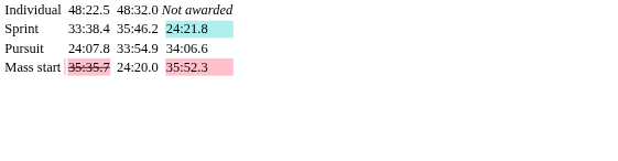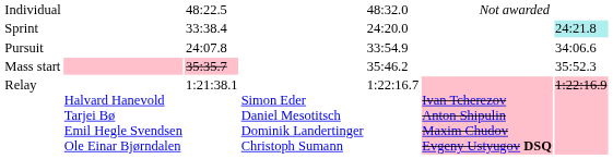Sprint | column 5: 35:46.2 -> 24:20.0
Mass start | column 5: 24:20.0 -> 35:46.2
Mass start | column 7: pink background -> no background
+ row: Relay | Halvard Hanevold Tarjei Bø Emil Hegle Svendsen Ole Einar Bjørndalen | 1:21:38.1 | Simon Eder Daniel Mesotitsch Dominik Landertinger Christoph Sumann | 1:22:16.7 | Ivan Tcherezov Anton Shipulin Maxim Chudov Evgeny Ustyugov DSQ | 1:22:16.9
